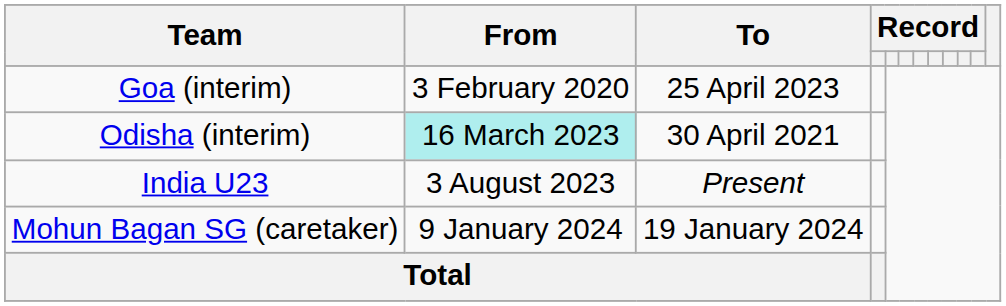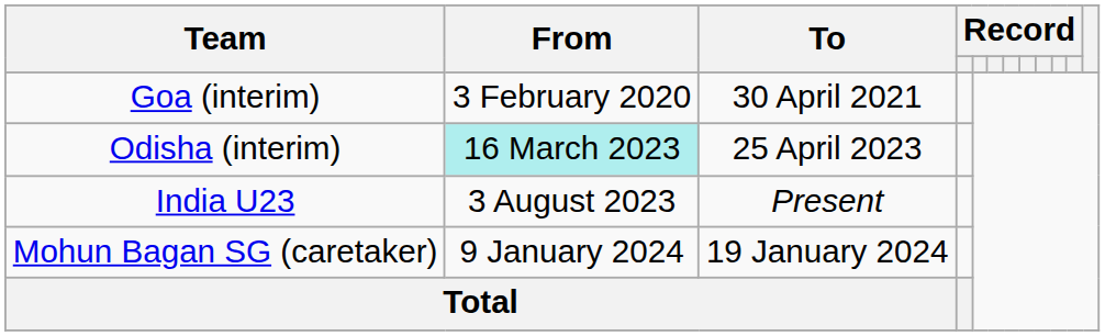Goa (interim) | To: 25 April 2023 -> 30 April 2021
Odisha (interim) | To: 30 April 2021 -> 25 April 2023
